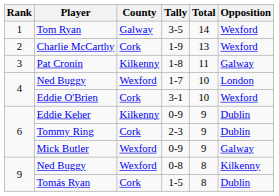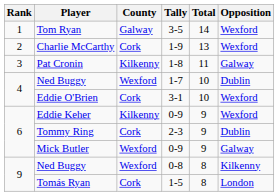Ned Buggy / 1-7 | Opposition: London -> Dublin
Eddie Keher | Opposition: Dublin -> Wexford
Tomás Ryan | Opposition: Dublin -> London
